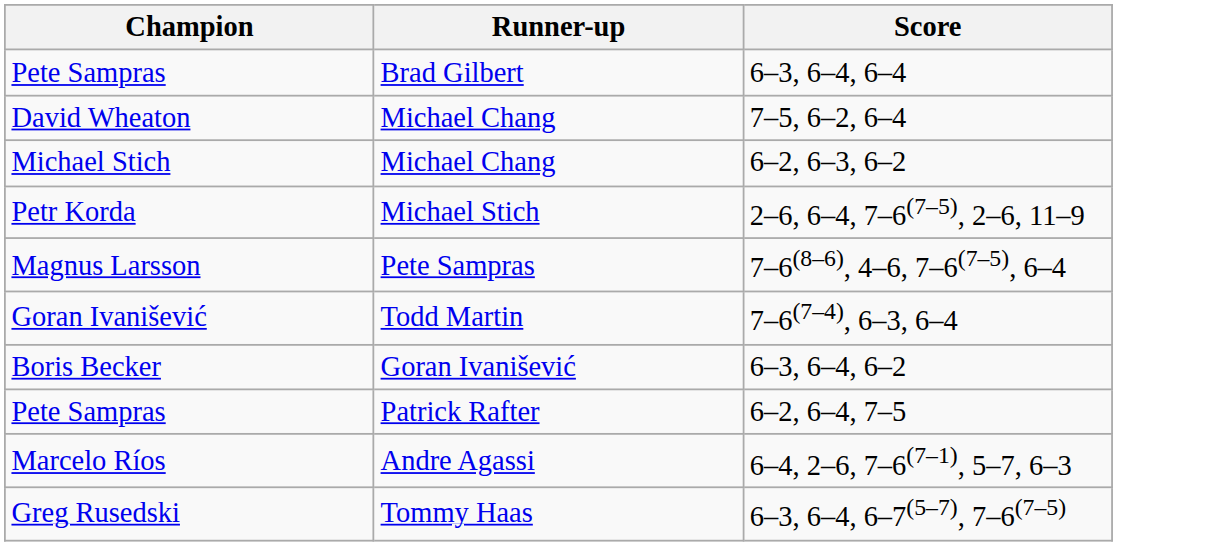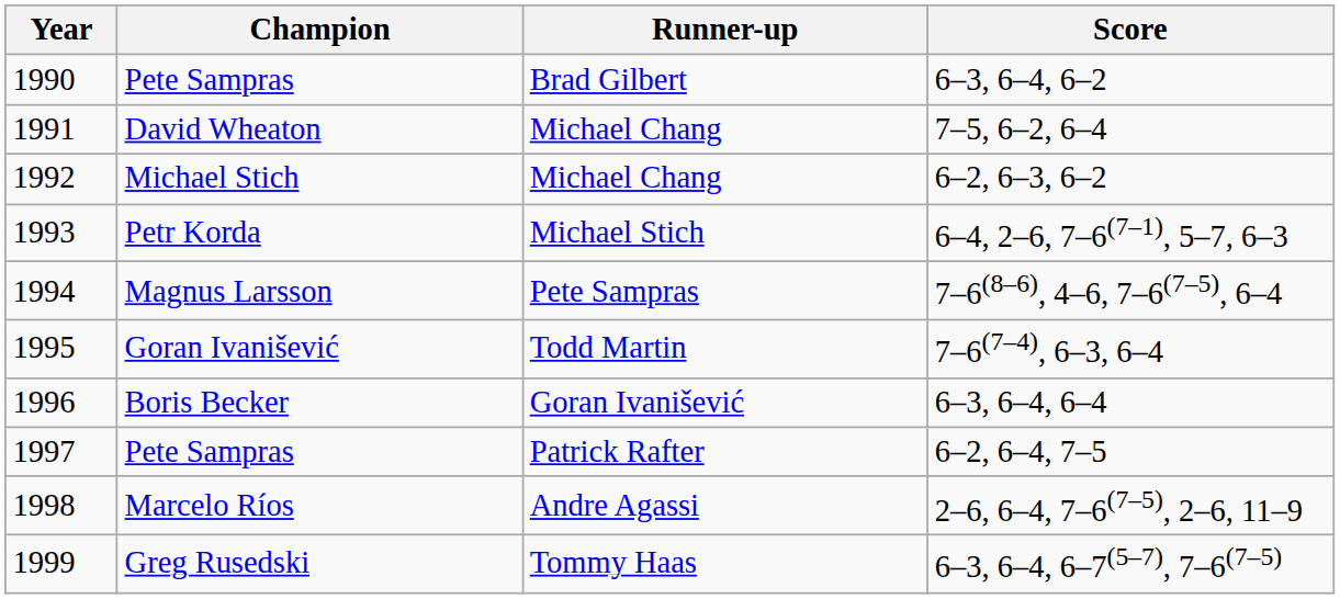+ column: Year | 1990 | 1991 | 1992 | 1993 | 1994 | 1995 | 1996 | 1997 | 1998 | 1999
Pete Sampras / Brad Gilbert | Score: 6–3, 6–4, 6–4 -> 6–3, 6–4, 6–2
Petr Korda | Score: 2–6, 6–4, 7–6(7–5), 2–6, 11–9 -> 6–4, 2–6, 7–6(7–1), 5–7, 6–3
Boris Becker | Score: 6–3, 6–4, 6–2 -> 6–3, 6–4, 6–4
Marcelo Ríos | Score: 6–4, 2–6, 7–6(7–1), 5–7, 6–3 -> 2–6, 6–4, 7–6(7–5), 2–6, 11–9
